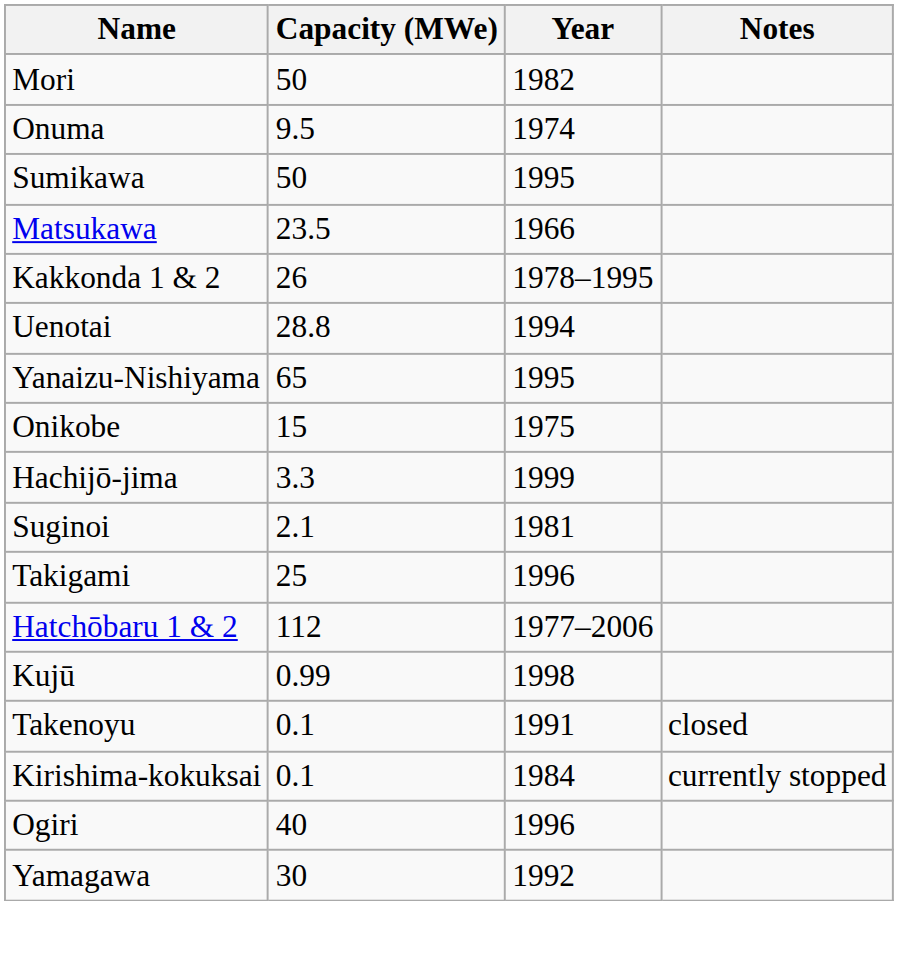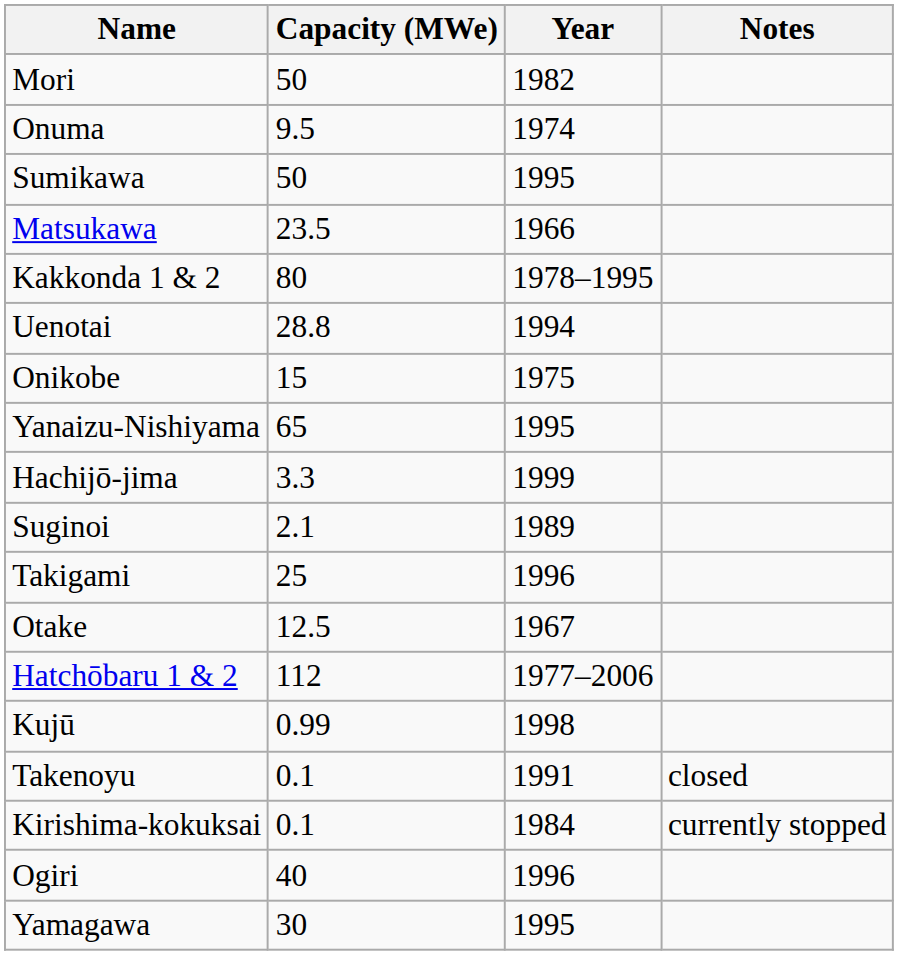Kakkonda 1 & 2 | Capacity (MWe): 26 -> 80
rows swapped: Onikobe <-> Yanaizu-Nishiyama
Suginoi | Year: 1981 -> 1989
+ row: Otake | 12.5 | 1967
Yamagawa | Year: 1992 -> 1995
